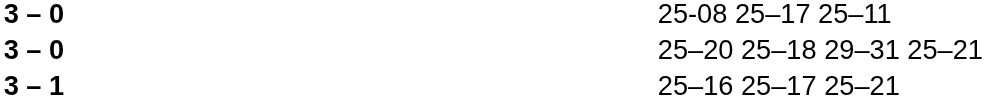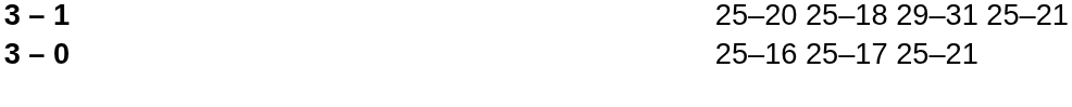- row: 3 – 0 | 25-08 25–17 25–11
25–20 25–18 29–31 25–21 | column 2: 3 – 0 -> 3 – 1
25–16 25–17 25–21 | column 2: 3 – 1 -> 3 – 0
